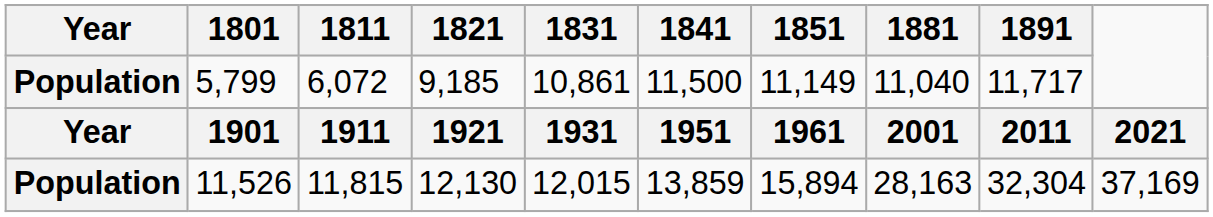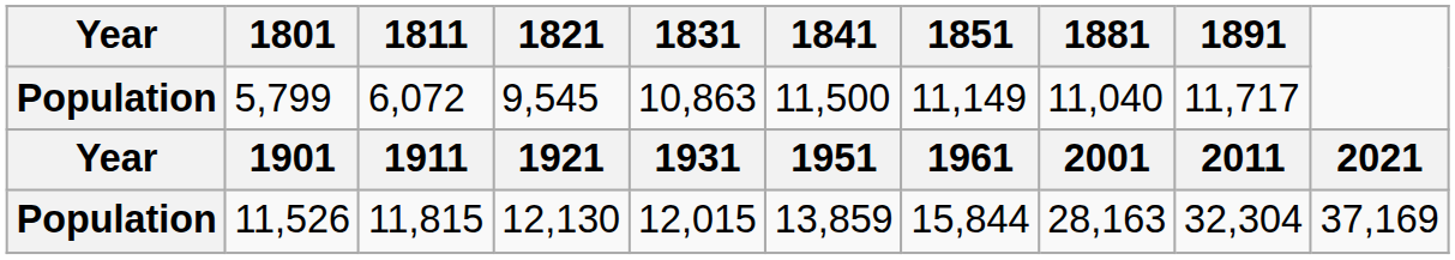5,799 | 1821: 9,185 -> 9,545
5,799 | 1831: 10,861 -> 10,863
11,526 | 1851: 15,894 -> 15,844
